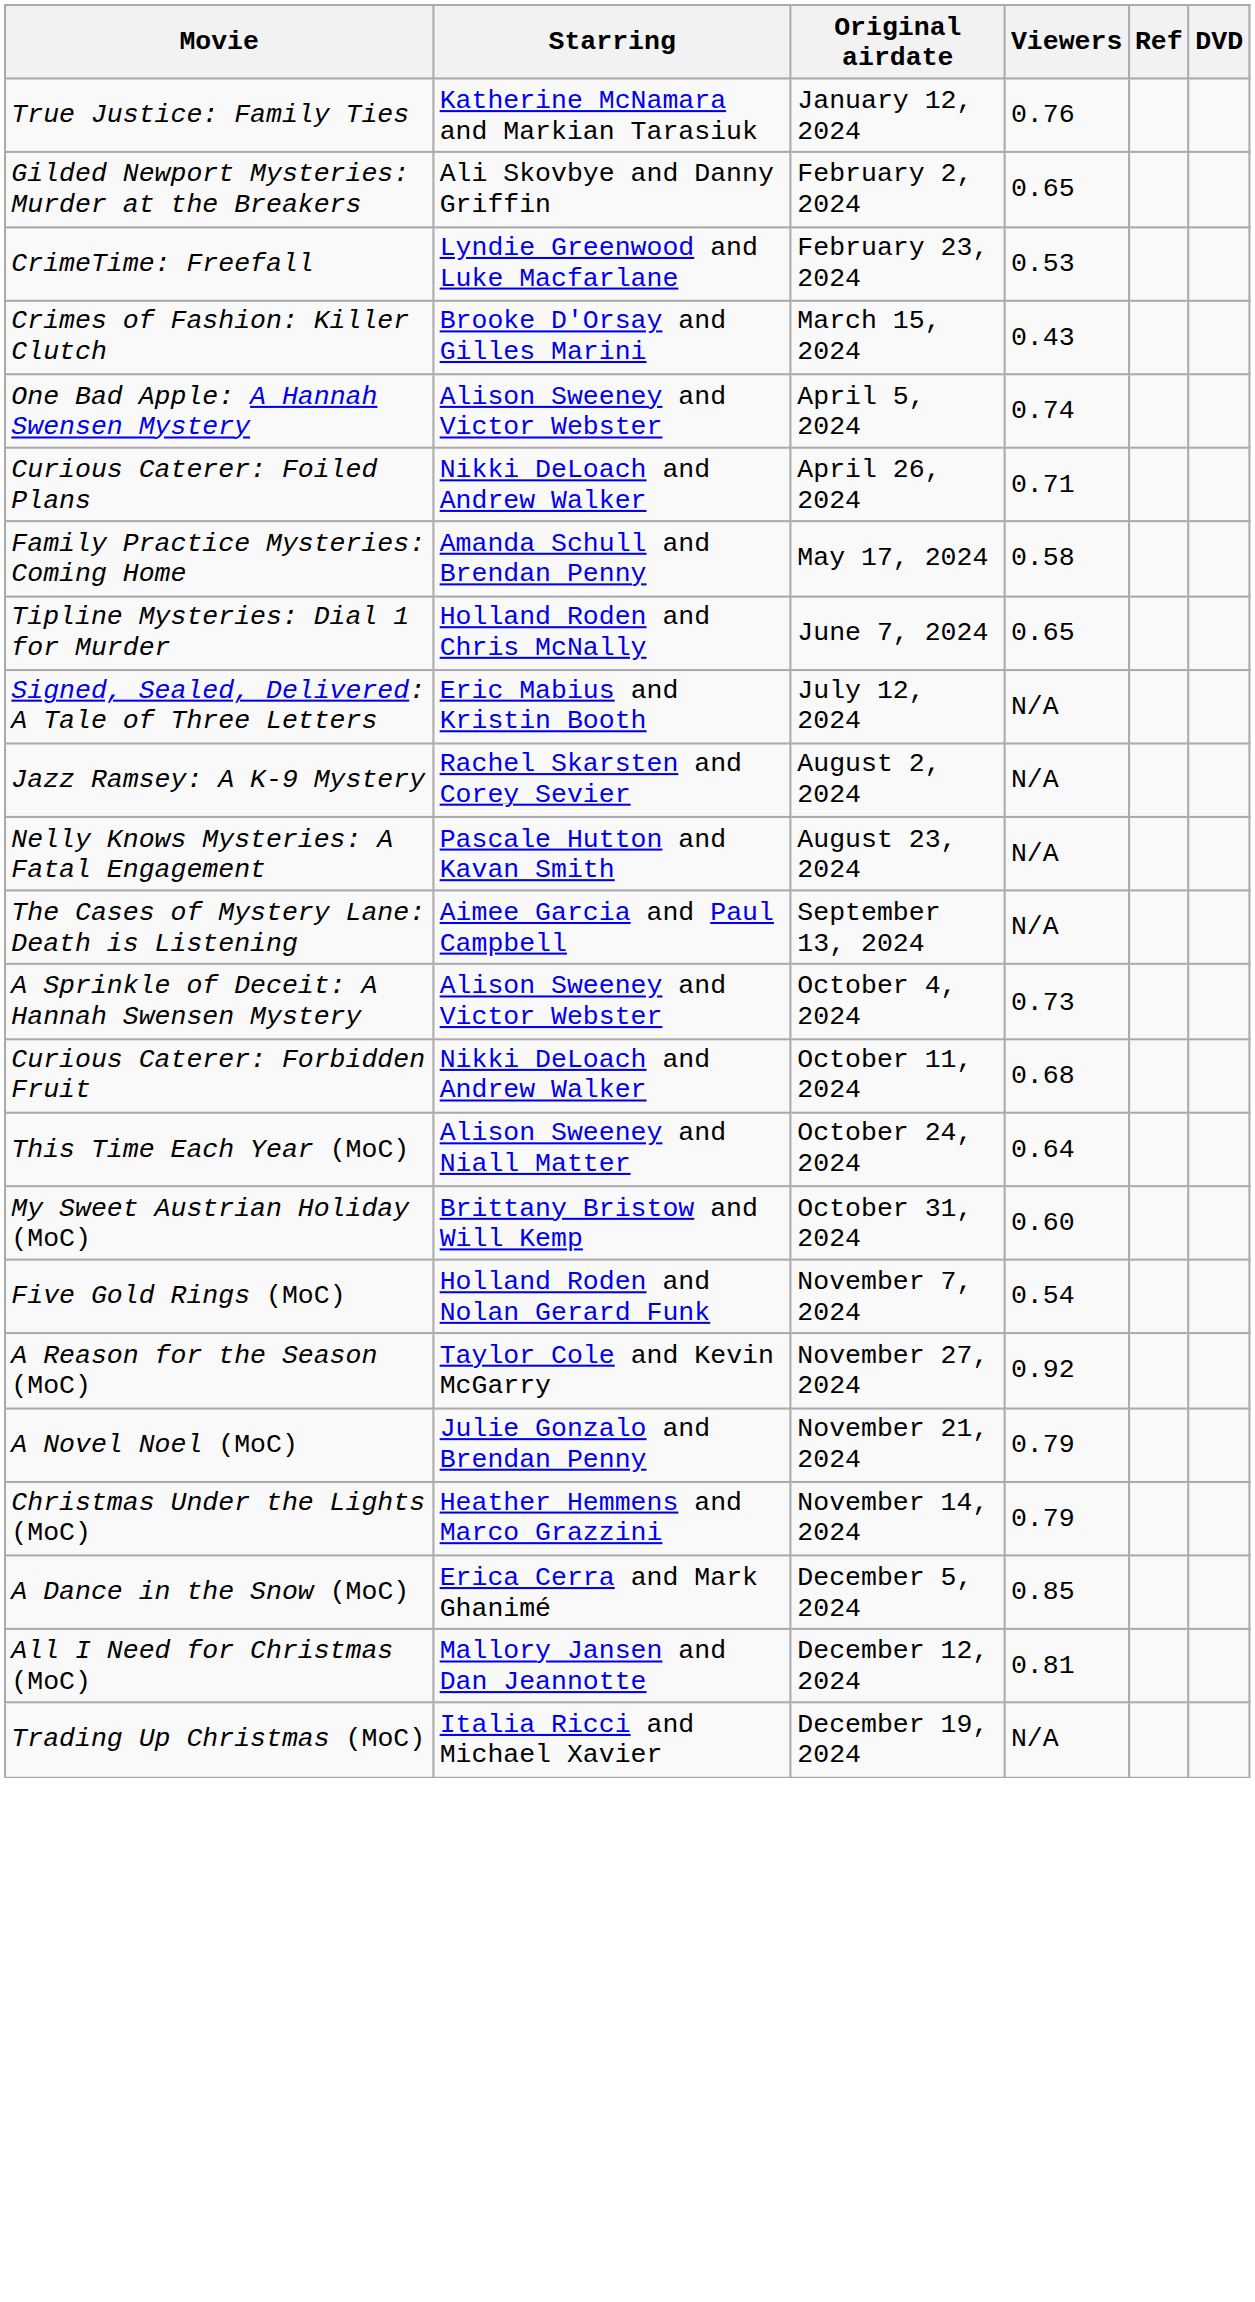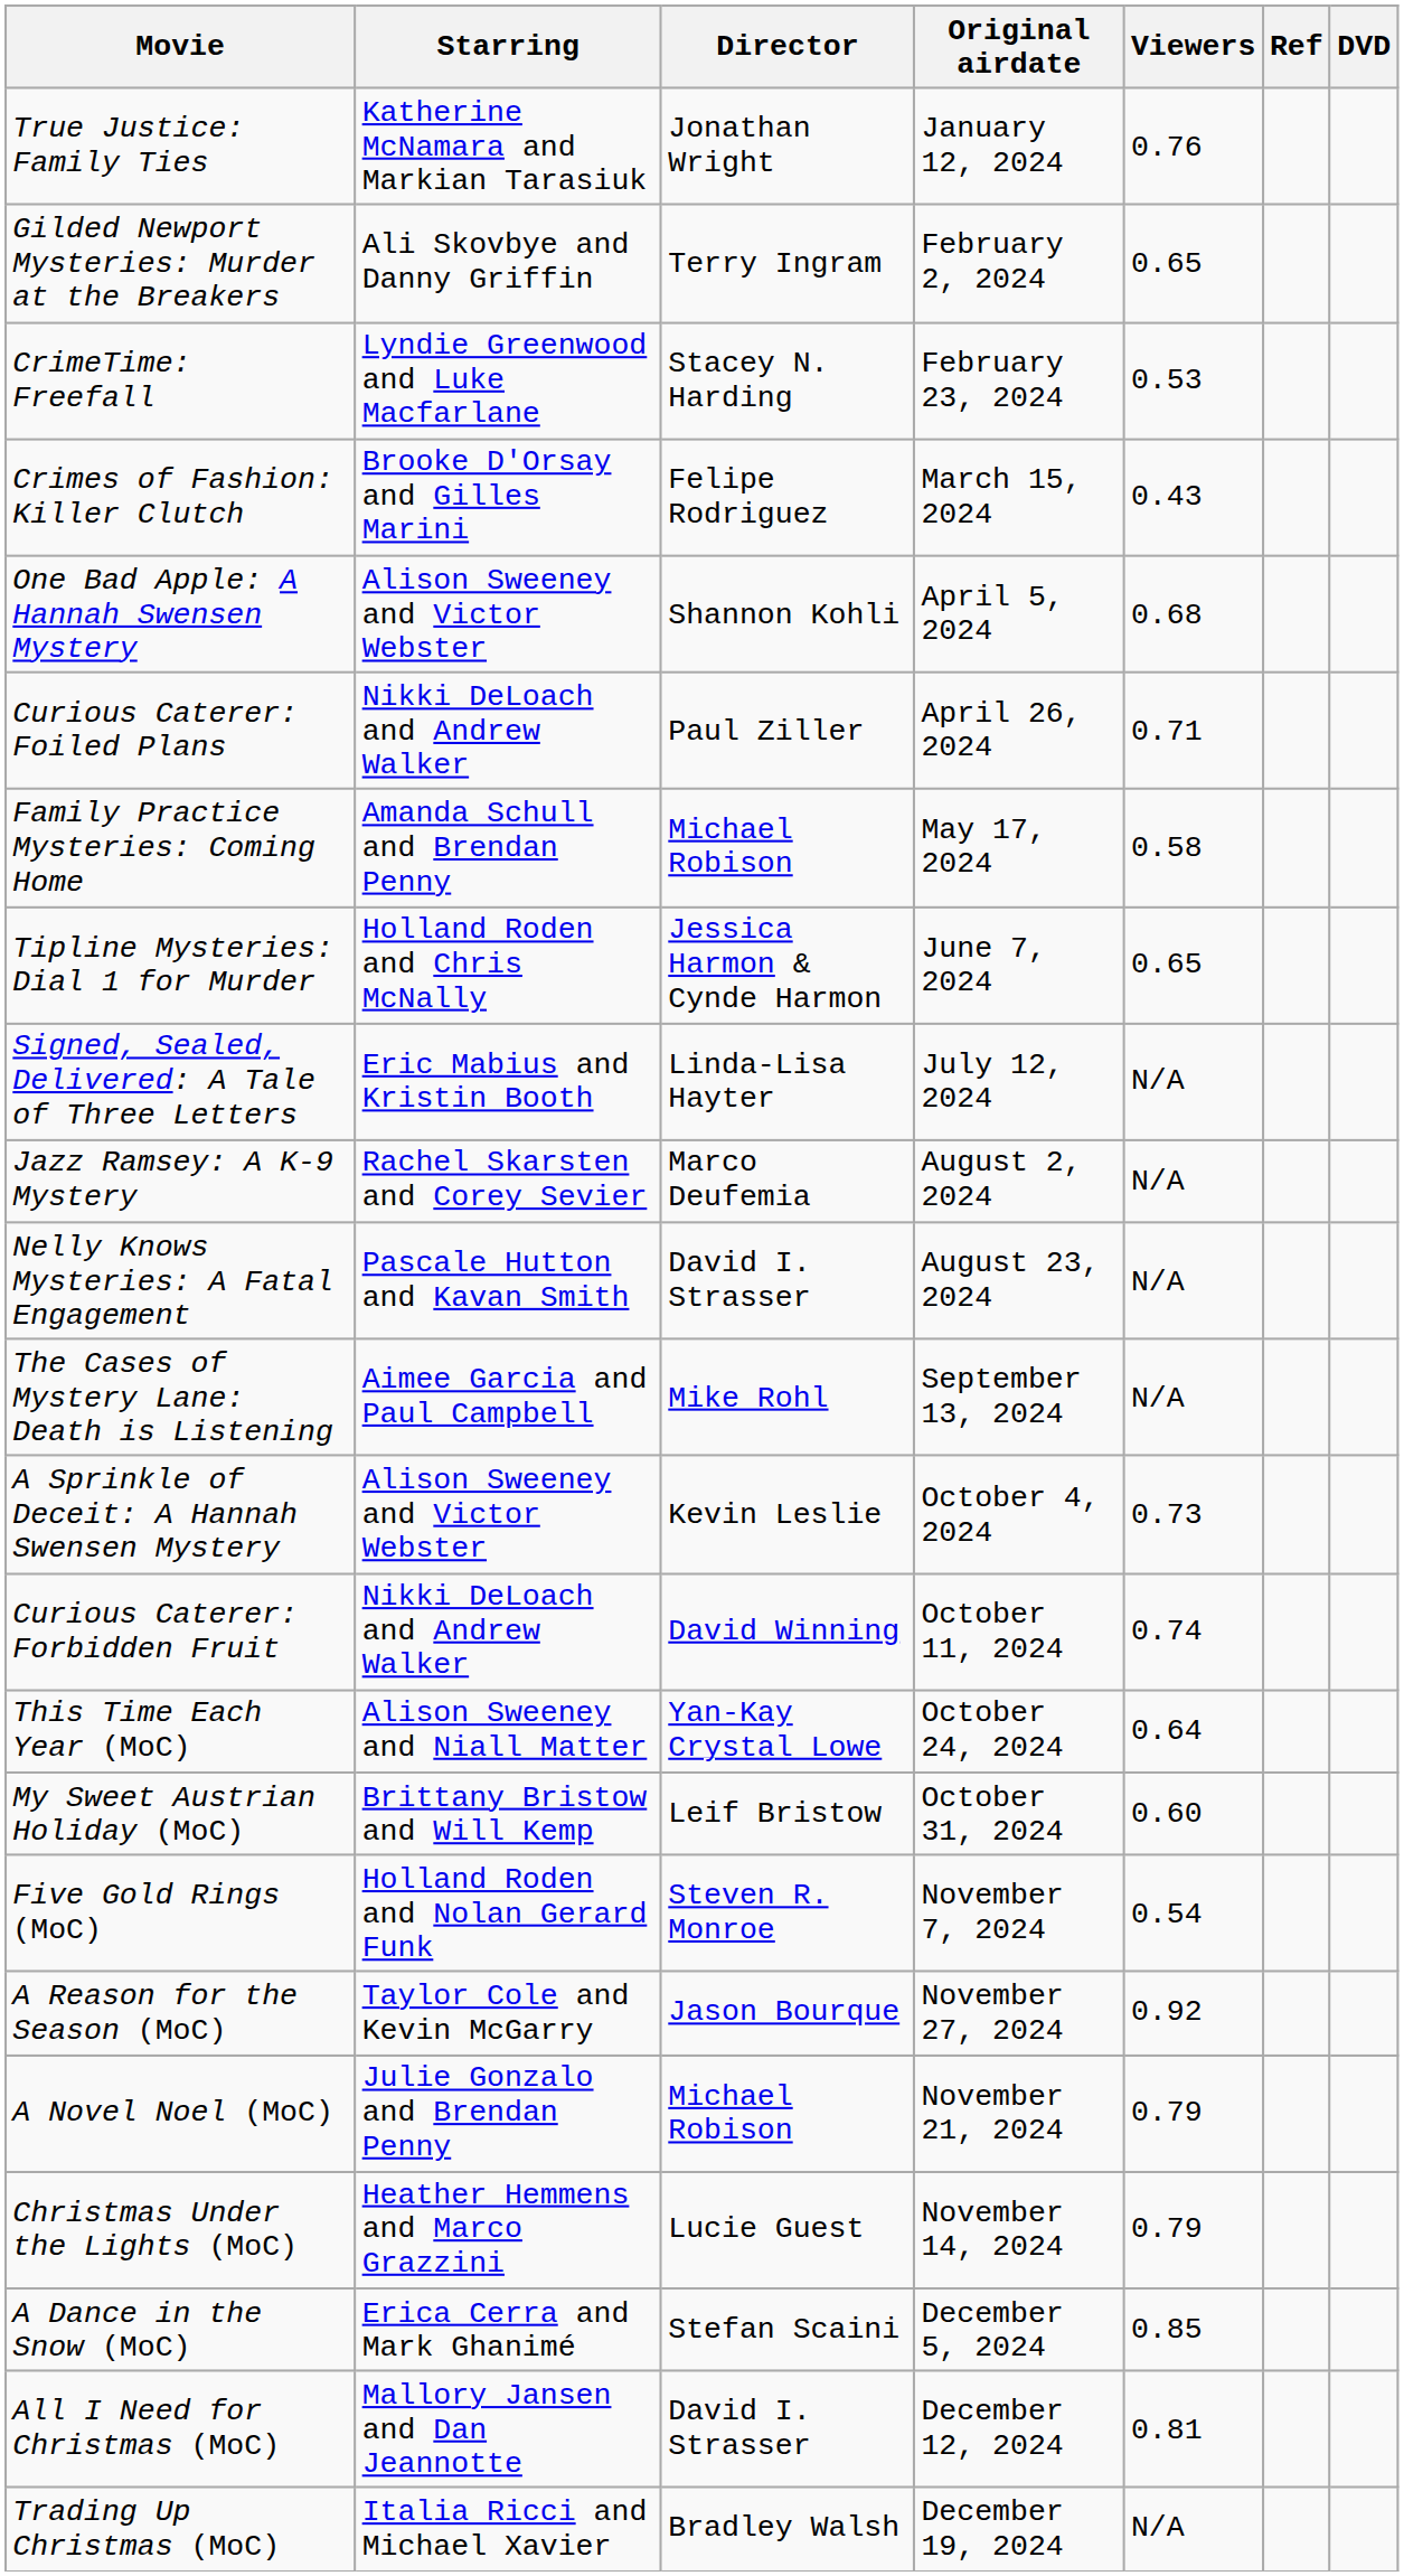+ column: Director | Jonathan Wright | Terry Ingram | Stacey N. Harding | Felipe Rodriguez | Shannon Kohli | Paul Ziller | Michael Robison | Jessica Harmon & Cynde Harmon | Linda-Lisa Hayter | Marco Deufemia | David I. Strasser | Mike Rohl | Kevin Leslie | David Winning | Yan-Kay Crystal Lowe | Leif Bristow | Steven R. Monroe | Jason Bourque | Michael Robison | Lucie Guest | Stefan Scaini | David I. Strasser | Bradley Walsh
One Bad Apple: A Hannah Swensen Mystery | Viewers: 0.74 -> 0.68
Curious Caterer: Forbidden Fruit | Viewers: 0.68 -> 0.74
